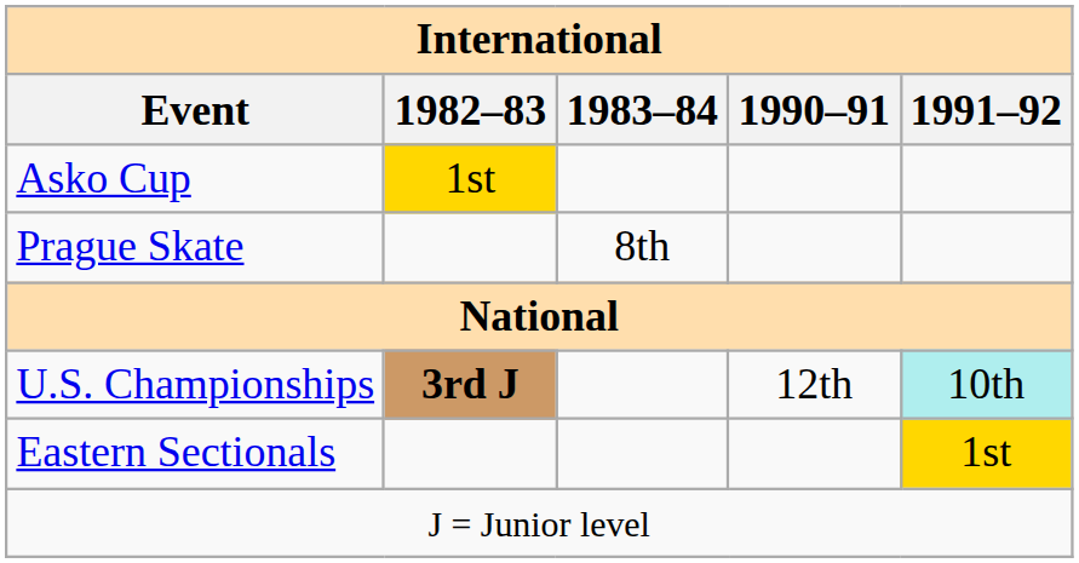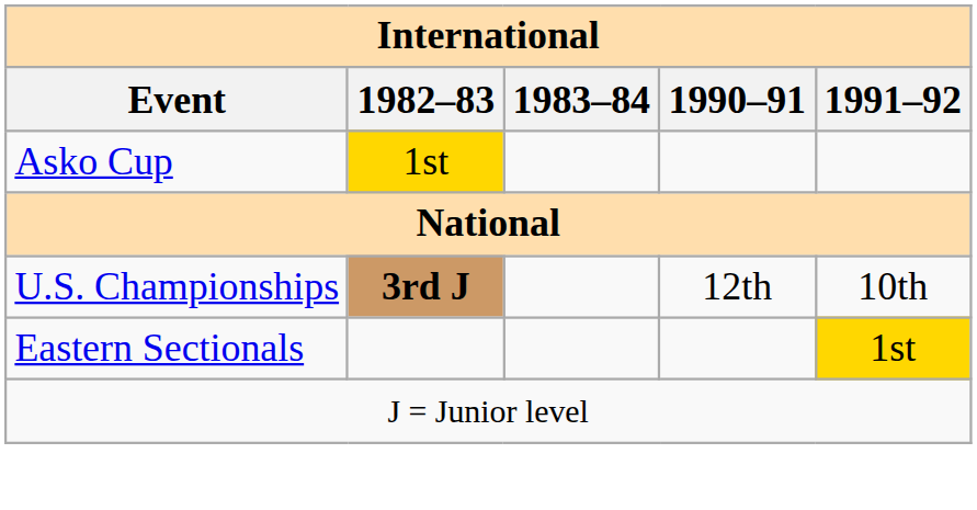- row: Prague Skate | 8th
U.S. Championships | 1991–92: paleturquoise background -> no background
